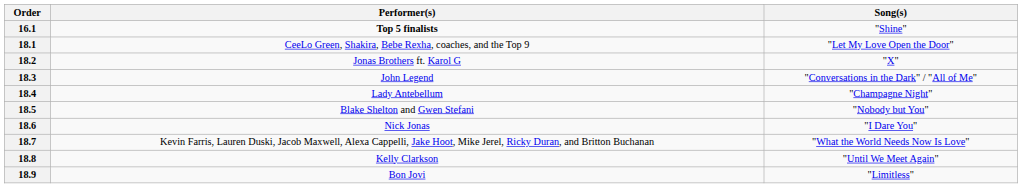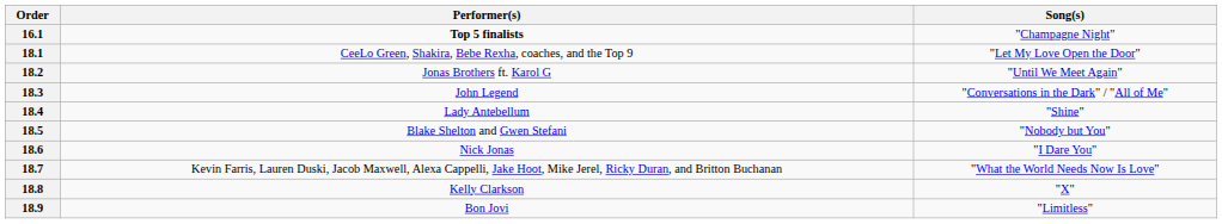16.1 | Song(s): "Shine" -> "Champagne Night"
18.2 | Song(s): "X" -> "Until We Meet Again"
18.4 | Song(s): "Champagne Night" -> "Shine"
18.8 | Song(s): "Until We Meet Again" -> "X"
